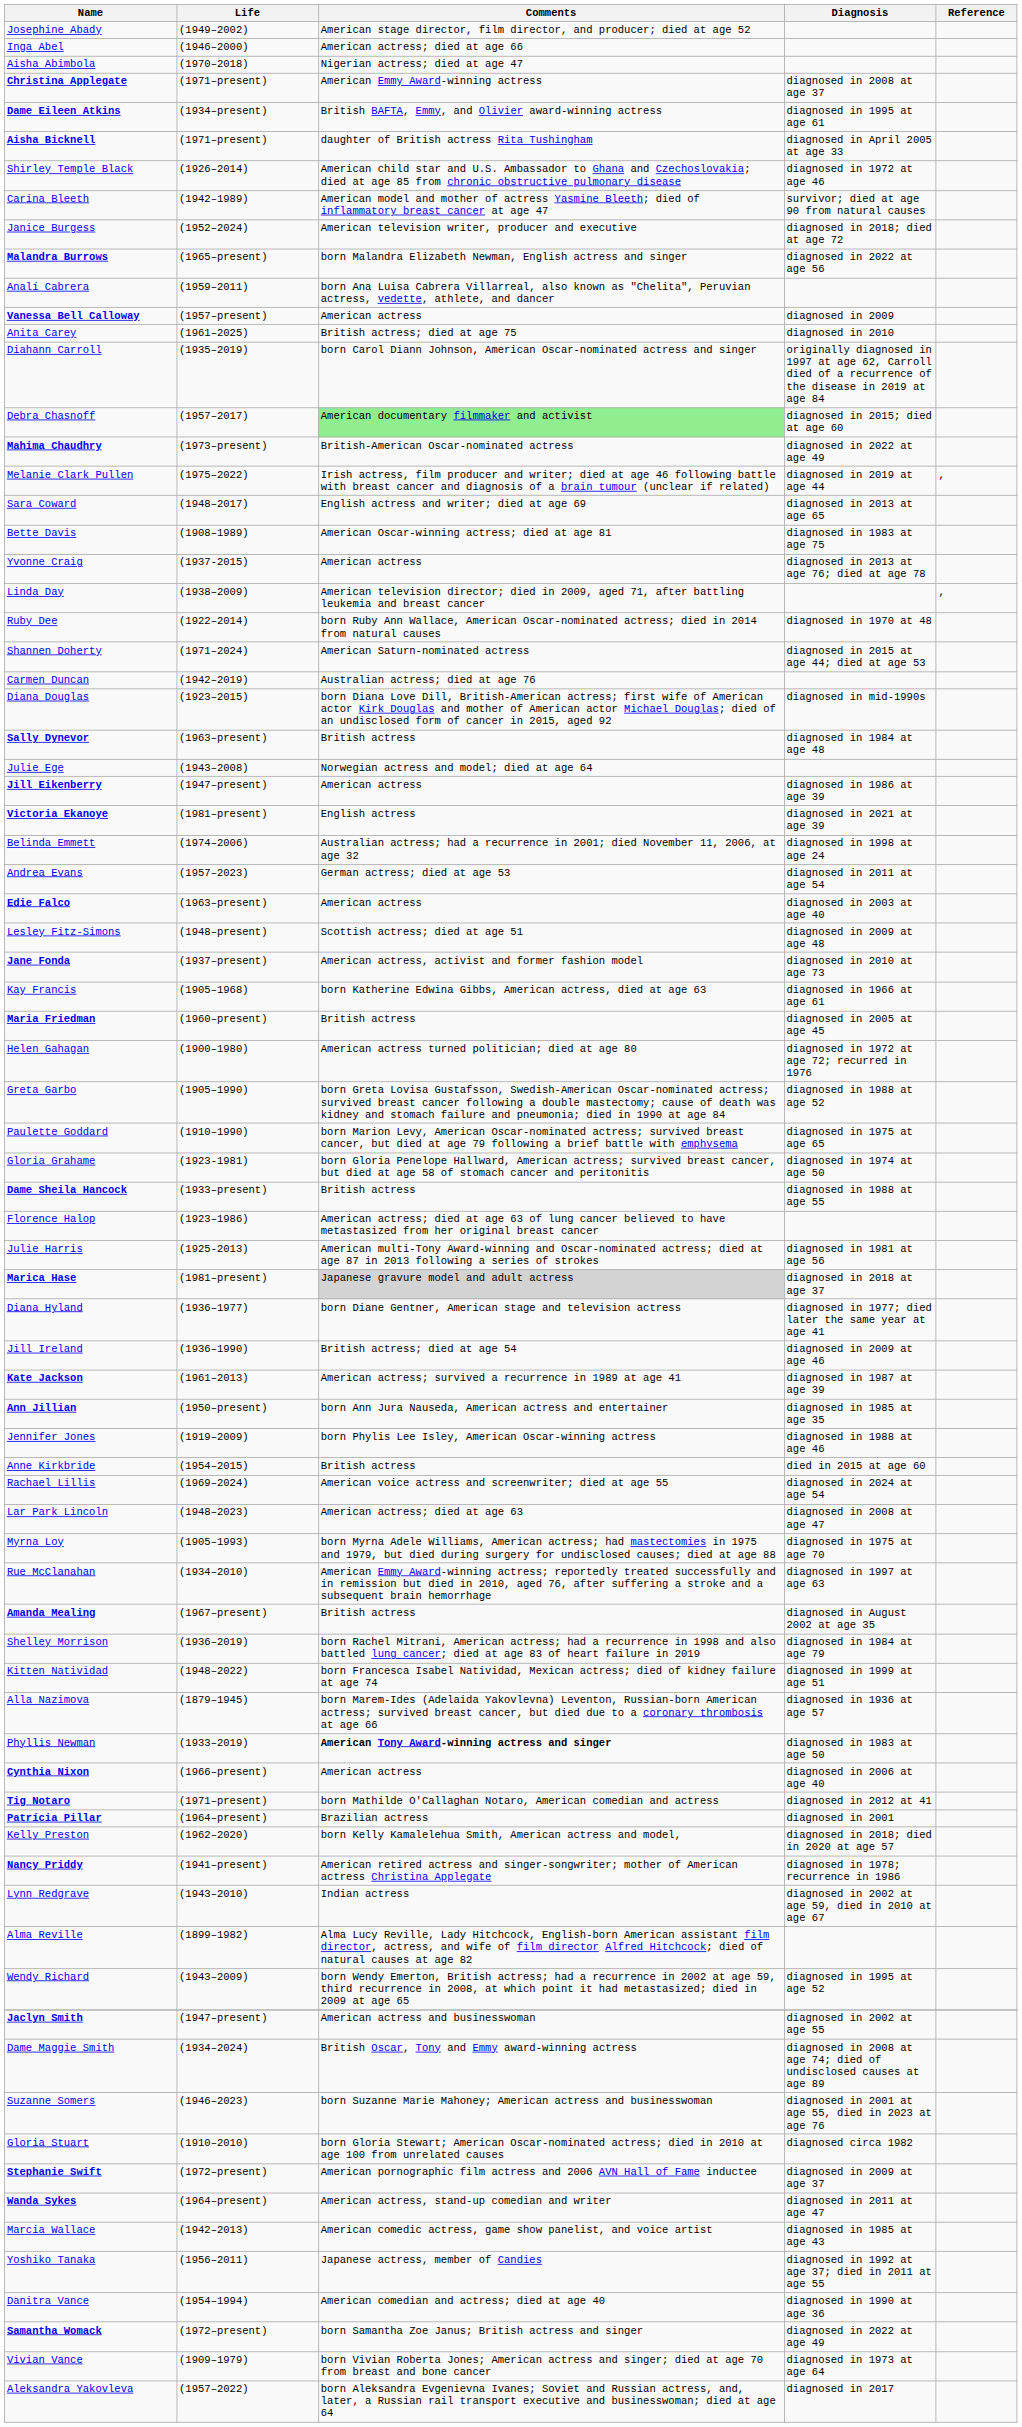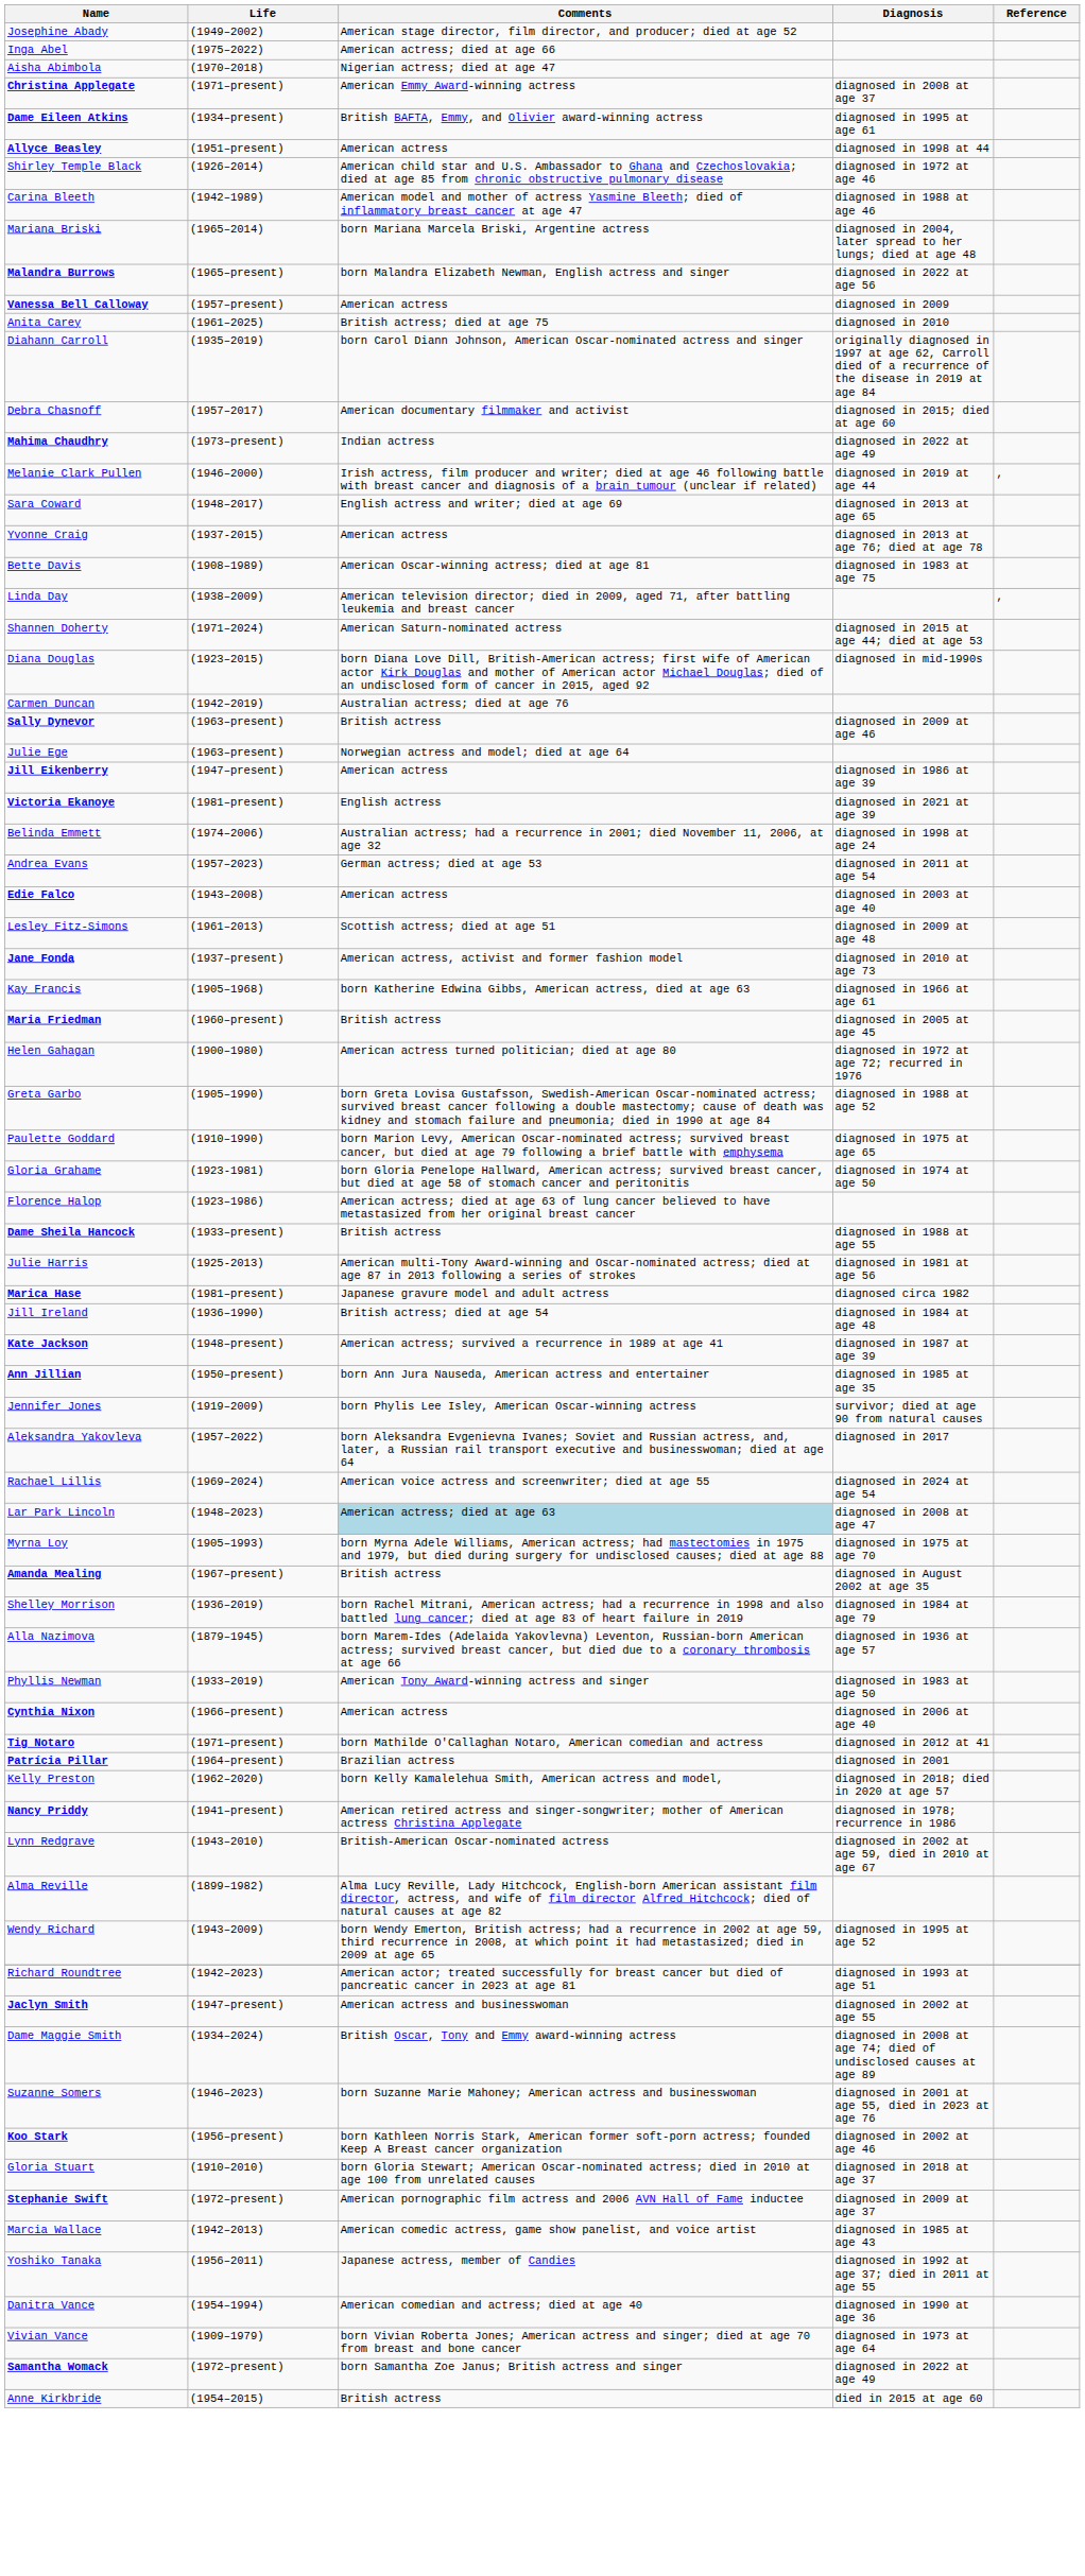Inga Abel | Life: (1946–2000) -> (1975–2022)
+ row: Allyce Beasley | (1951–present) | American actress | diagnosed in 1998 at 44
- row: Aisha Bicknell | (1971–present) | daughter of British actress Rita Tushingham | diagnosed in April 2005 at age 33
Carina Bleeth | Diagnosis: survivor; died at age 90 from natural causes -> diagnosed in 1988 at age 46
+ row: Mariana Briski | (1965–2014) | born Mariana Marcela Briski, Argentine actress | diagnosed in 2004, later spread to her lungs; died at age 48
- row: Janice Burgess | (1952–2024) | American television writer, producer and executive | diagnosed in 2018; died at age 72
- row: Analí Cabrera | (1959–2011) | born Ana Luisa Cabrera Villarreal, also known as "Chelita", Peruvian actress, vedette, athlete, and dancer
Debra Chasnoff | Comments: lightgreen background -> no background
Mahima Chaudhry | Comments: British-American Oscar-nominated actress -> Indian actress
Melanie Clark Pullen | Life: (1975–2022) -> (1946–2000)
rows swapped: Yvonne Craig <-> Bette Davis
- row: Ruby Dee | (1922–2014) | born Ruby Ann Wallace, American Oscar-nominated actress; died in 2014 from natural causes | diagnosed in 1970 at 48
rows swapped: Diana Douglas <-> Carmen Duncan
Sally Dynevor | Diagnosis: diagnosed in 1984 at age 48 -> diagnosed in 2009 at age 46
Julie Ege | Life: (1943–2008) -> (1963–present)
Edie Falco | Life: (1963–present) -> (1943–2008)
Lesley Fitz-Simons | Life: (1948–present) -> (1961–2013)
rows swapped: Florence Halop <-> Dame Sheila Hancock
Marica Hase | Comments: lightgrey background -> no background
Marica Hase | Diagnosis: diagnosed in 2018 at age 37 -> diagnosed circa 1982
- row: Diana Hyland | (1936–1977) | born Diane Gentner, American stage and television actress | diagnosed in 1977; died later the same year at age 41
Jill Ireland | Diagnosis: diagnosed in 2009 at age 46 -> diagnosed in 1984 at age 48
Kate Jackson | Life: (1961–2013) -> (1948–present)
Jennifer Jones | Diagnosis: diagnosed in 1988 at age 46 -> survivor; died at age 90 from natural causes
rows swapped: Anne Kirkbride <-> Aleksandra Yakovleva
Lar Park Lincoln | Comments: no background -> lightblue background
- row: Rue McClanahan | (1934–2010) | American Emmy Award-winning actress; reportedly treated successfully and in remission but died in 2010, aged 76, after suffering a stroke and a subsequent brain hemorrhage | diagnosed in 1997 at age 63
- row: Kitten Natividad | (1948–2022) | born Francesca Isabel Natividad, Mexican actress; died of kidney failure at age 74 | diagnosed in 1999 at age 51
Phyllis Newman | Comments: bold -> normal
Lynn Redgrave | Comments: Indian actress -> British-American Oscar-nominated actress
+ row: Richard Roundtree | (1942–2023) | American actor; treated successfully for breast cancer but died of pancreatic cancer in 2023 at age 81 | diagnosed in 1993 at age 51
+ row: Koo Stark | (1956–present) | born Kathleen Norris Stark, American former soft-porn actress; founded Keep A Breast cancer organization | diagnosed in 2002 at age 46
Gloria Stuart | Diagnosis: diagnosed circa 1982 -> diagnosed in 2018 at age 37
- row: Wanda Sykes | (1964–present) | American actress, stand-up comedian and writer | diagnosed in 2011 at age 47
rows swapped: Vivian Vance <-> Samantha Womack
